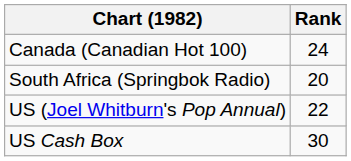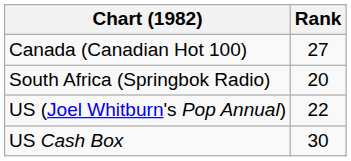Canada (Canadian Hot 100) | Rank: 24 -> 27
